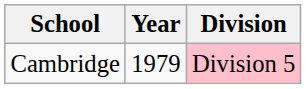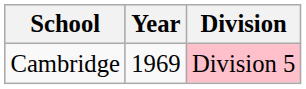Cambridge | Year: 1979 -> 1969
